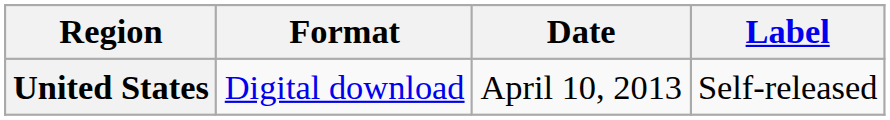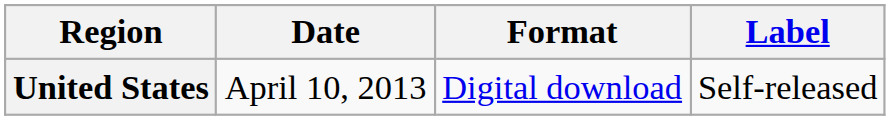columns swapped: Date <-> Format
